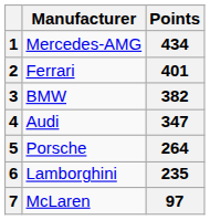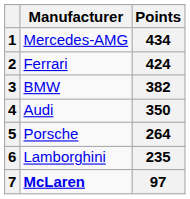2 | Points: 401 -> 424
4 | Points: 347 -> 350
7 | Manufacturer: normal -> bold
